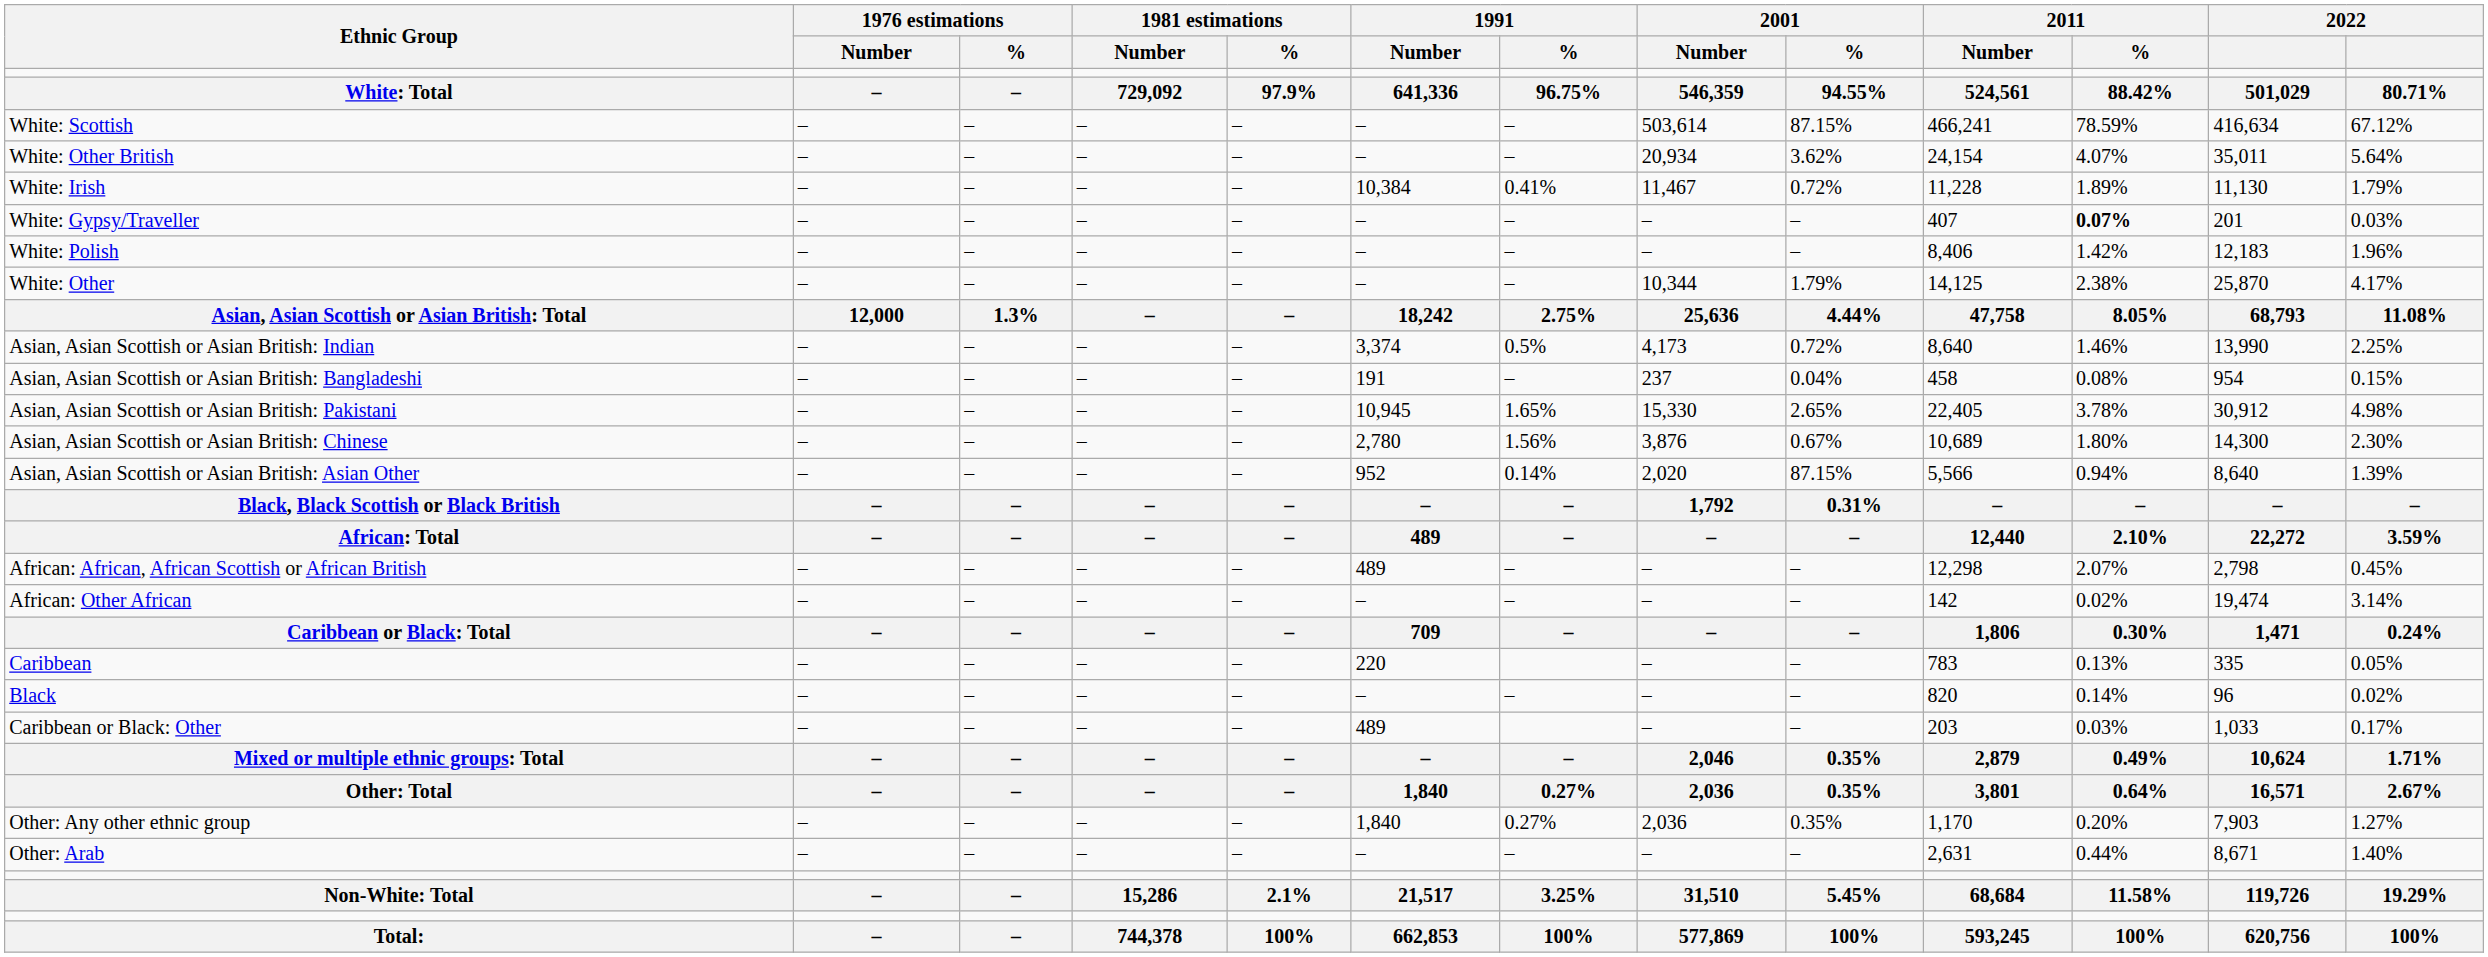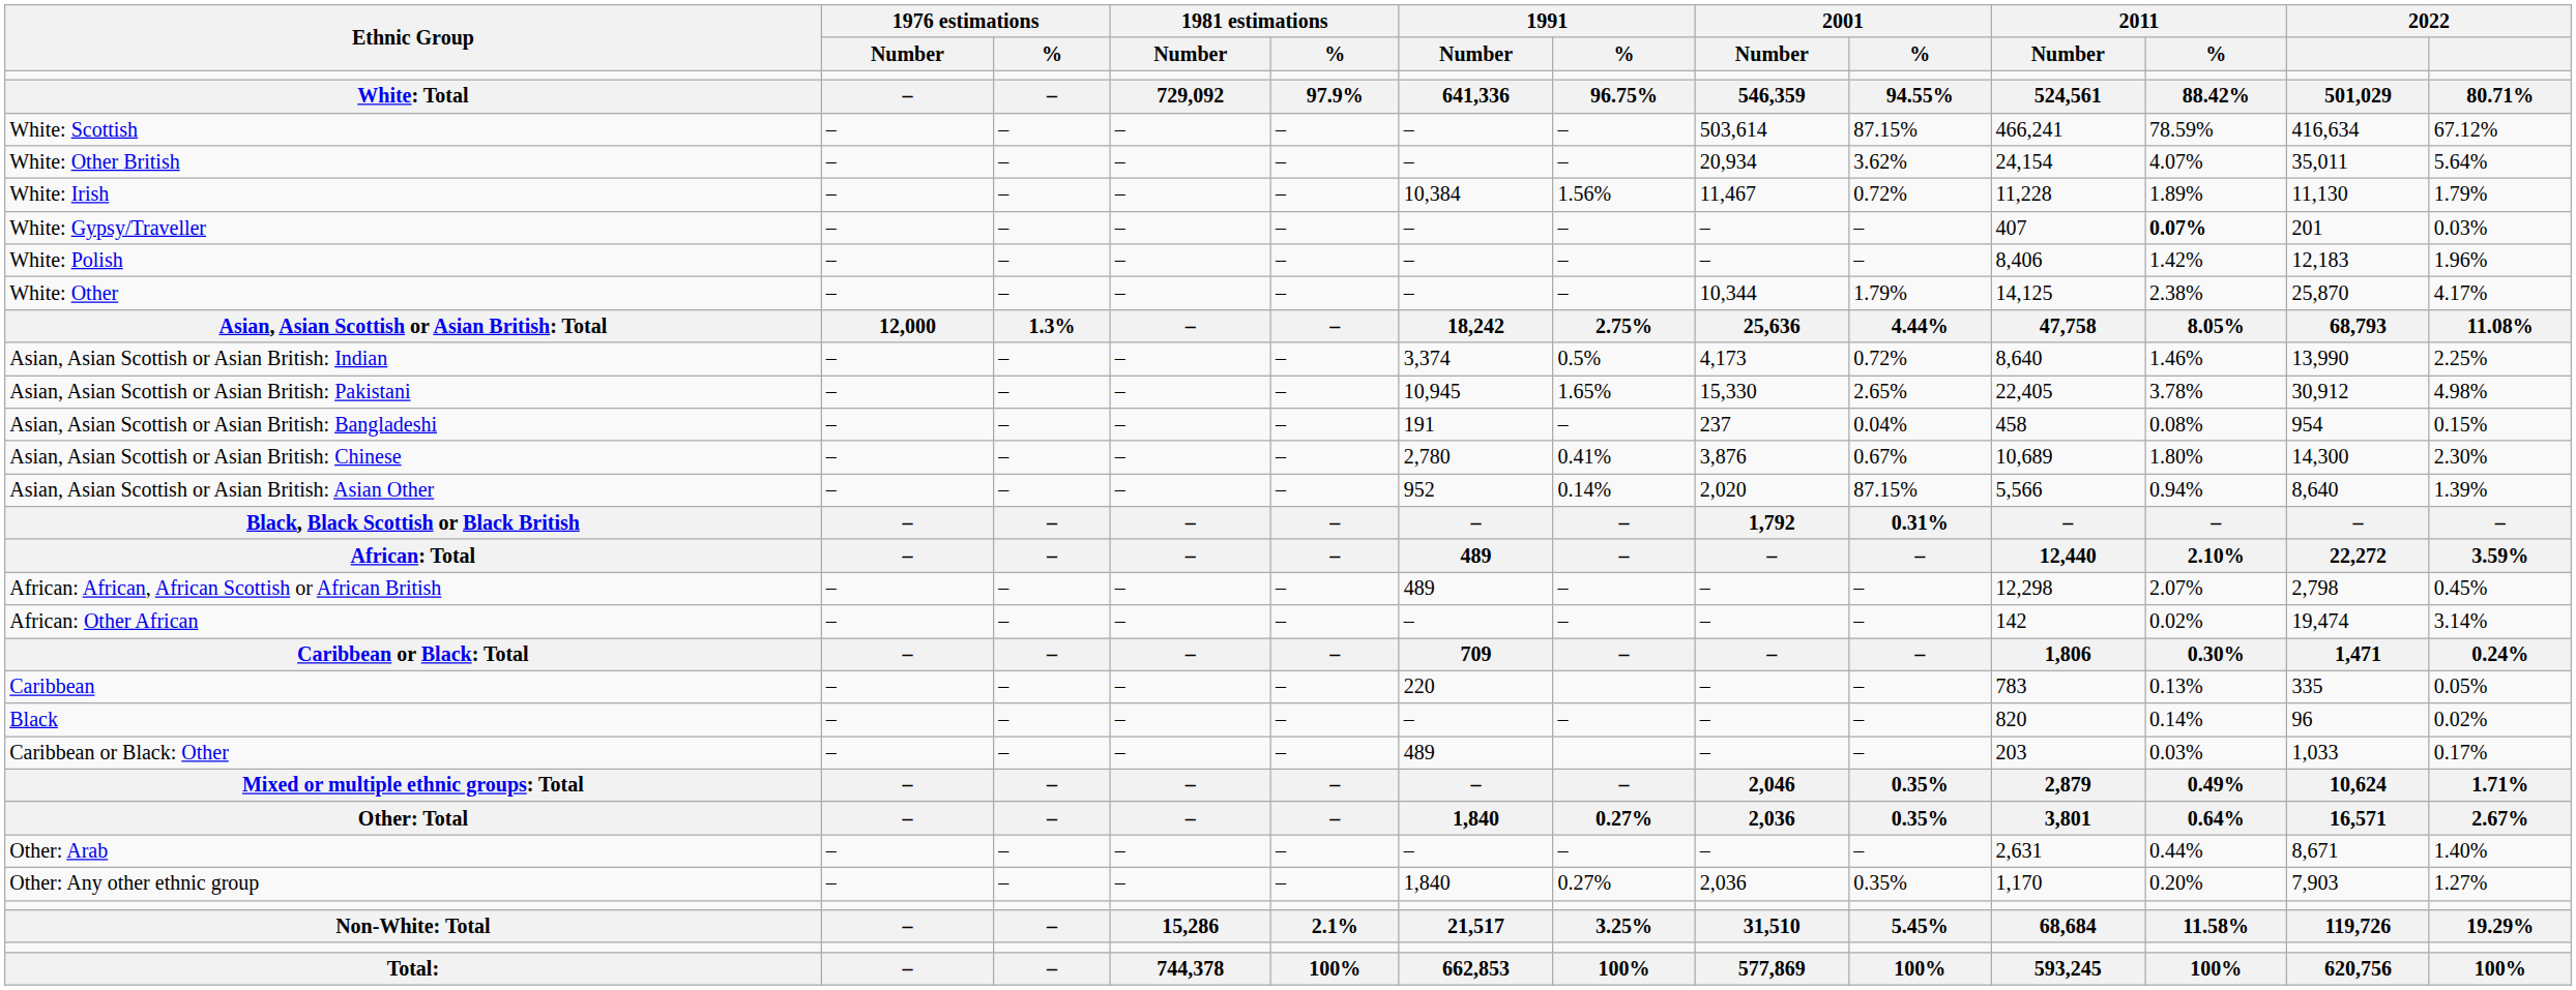White: Irish | 1991 / %: 0.41% -> 1.56%
rows swapped: Asian, Asian Scottish or Asian British: Pakistani <-> Asian, Asian Scottish or Asian British: Bangladeshi
Asian, Asian Scottish or Asian British: Chinese | 1991 / %: 1.56% -> 0.41%
rows swapped: Other: Arab <-> Other: Any other ethnic group
